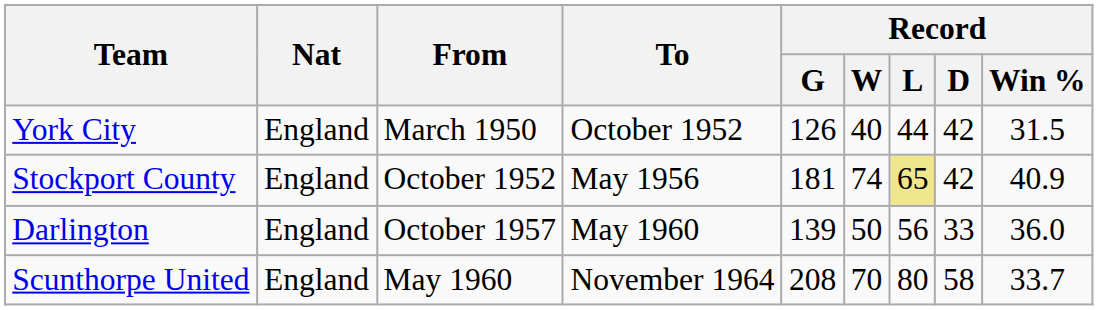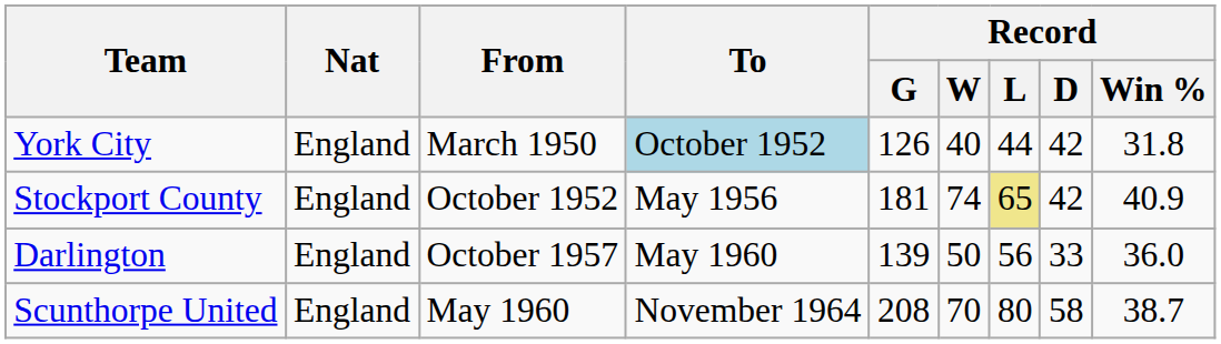York City | To: no background -> lightblue background
York City | Record / Win %: 31.5 -> 31.8
Scunthorpe United | Record / Win %: 33.7 -> 38.7
